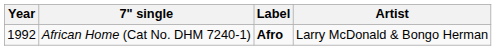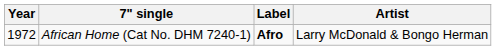African Home (Cat No. DHM 7240-1) | Year: 1992 -> 1972
